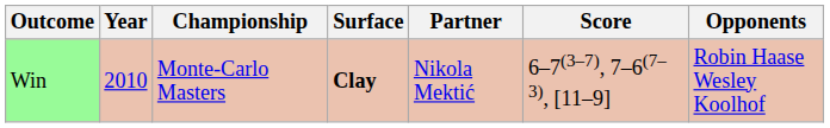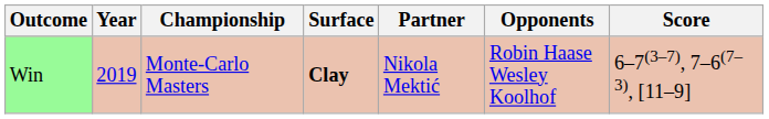columns swapped: Opponents <-> Score
Win | Year: 2010 -> 2019
